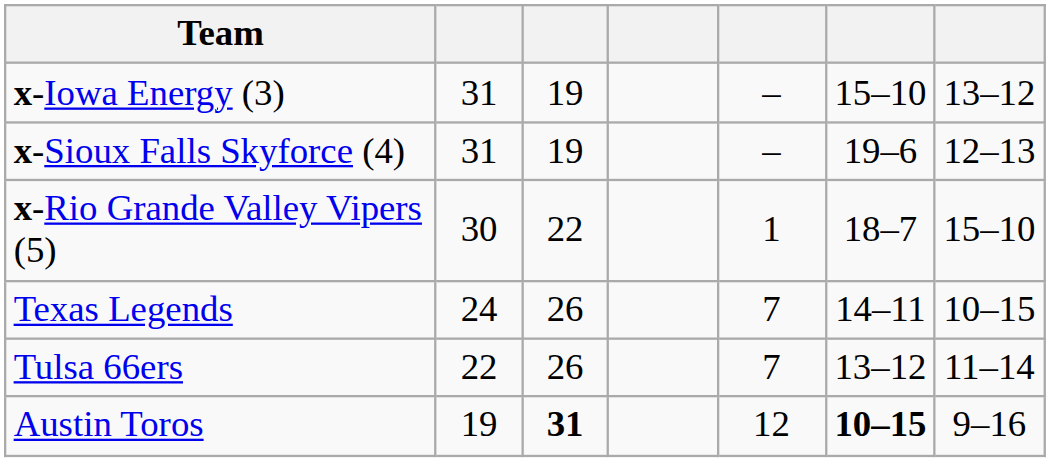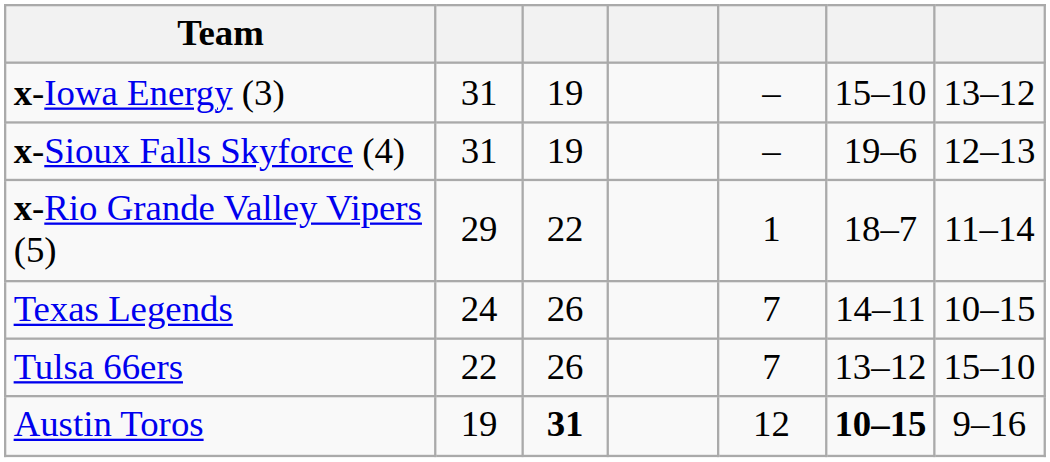x-Rio Grande Valley Vipers (5) | column 2: 30 -> 29
x-Rio Grande Valley Vipers (5) | column 7: 15–10 -> 11–14
Tulsa 66ers | column 7: 11–14 -> 15–10
